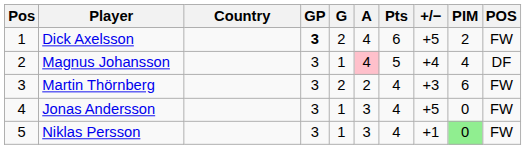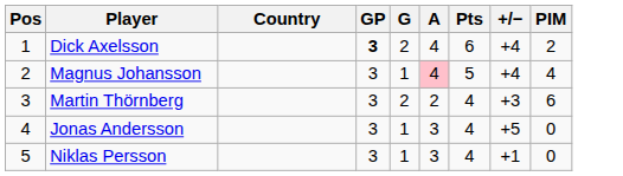- column: POS | FW | DF | FW | FW | FW
Dick Axelsson | +/−: +5 -> +4
Niklas Persson | PIM: lightgreen background -> no background
